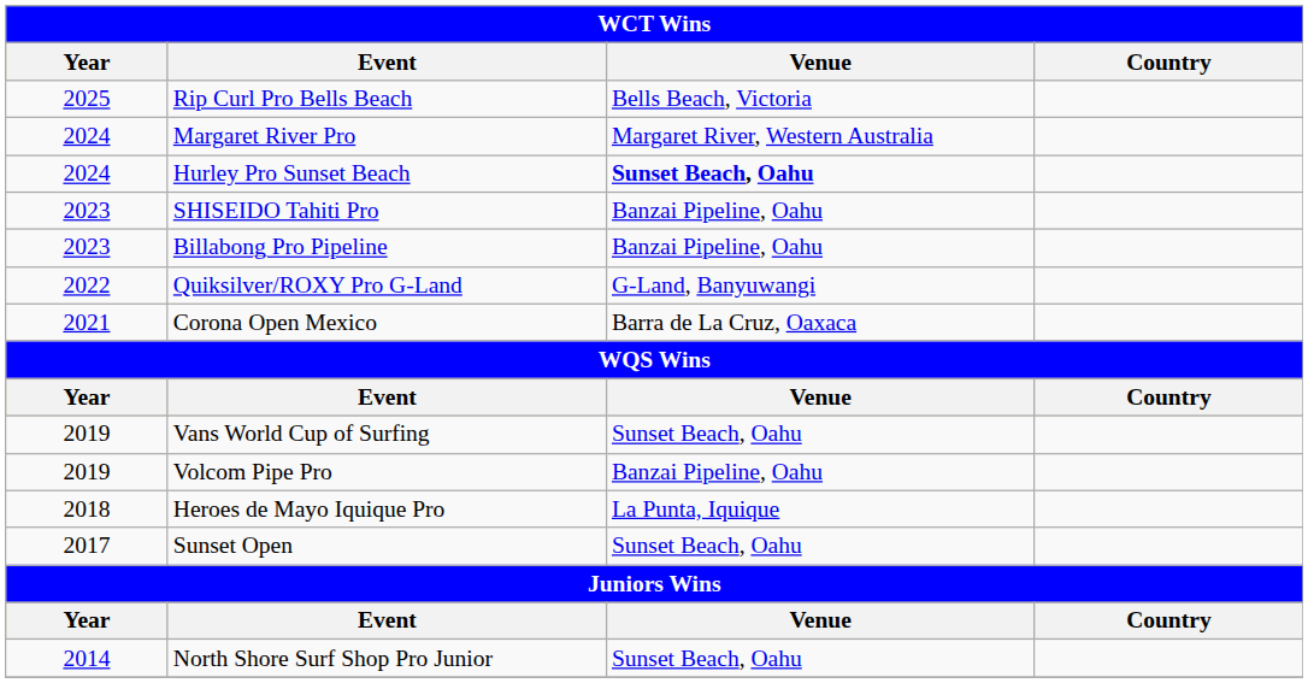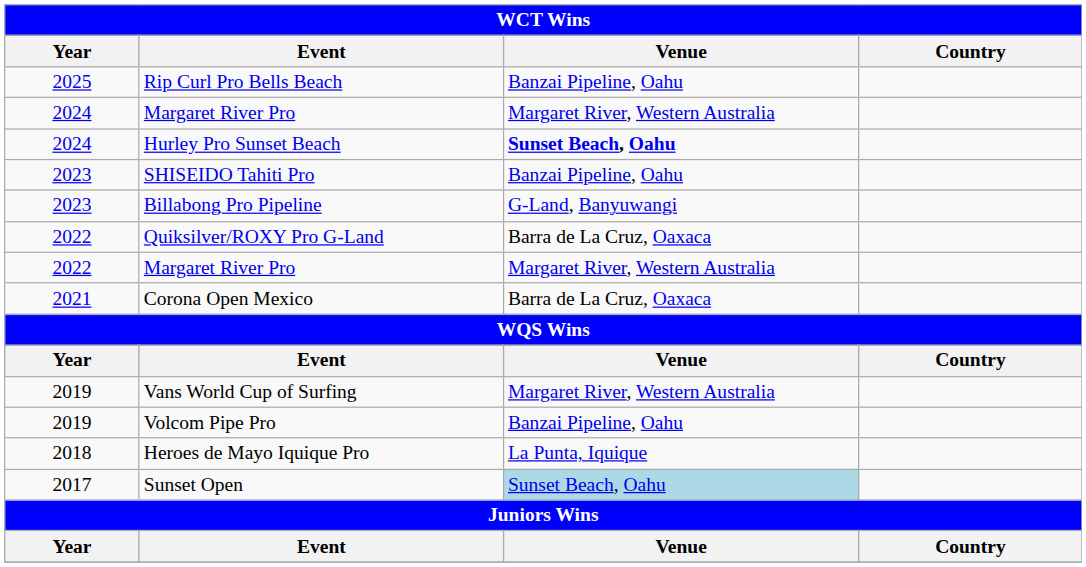Rip Curl Pro Bells Beach | Venue: Bells Beach, Victoria -> Banzai Pipeline, Oahu
Billabong Pro Pipeline | Venue: Banzai Pipeline, Oahu -> G-Land, Banyuwangi
Quiksilver/ROXY Pro G-Land | Venue: G-Land, Banyuwangi -> Barra de La Cruz, Oaxaca
+ row: 2022 | Margaret River Pro | Margaret River, Western Australia
Vans World Cup of Surfing | Venue: Sunset Beach, Oahu -> Margaret River, Western Australia
Sunset Open | Venue: no background -> lightblue background
- row: 2014 | North Shore Surf Shop Pro Junior | Sunset Beach, Oahu
